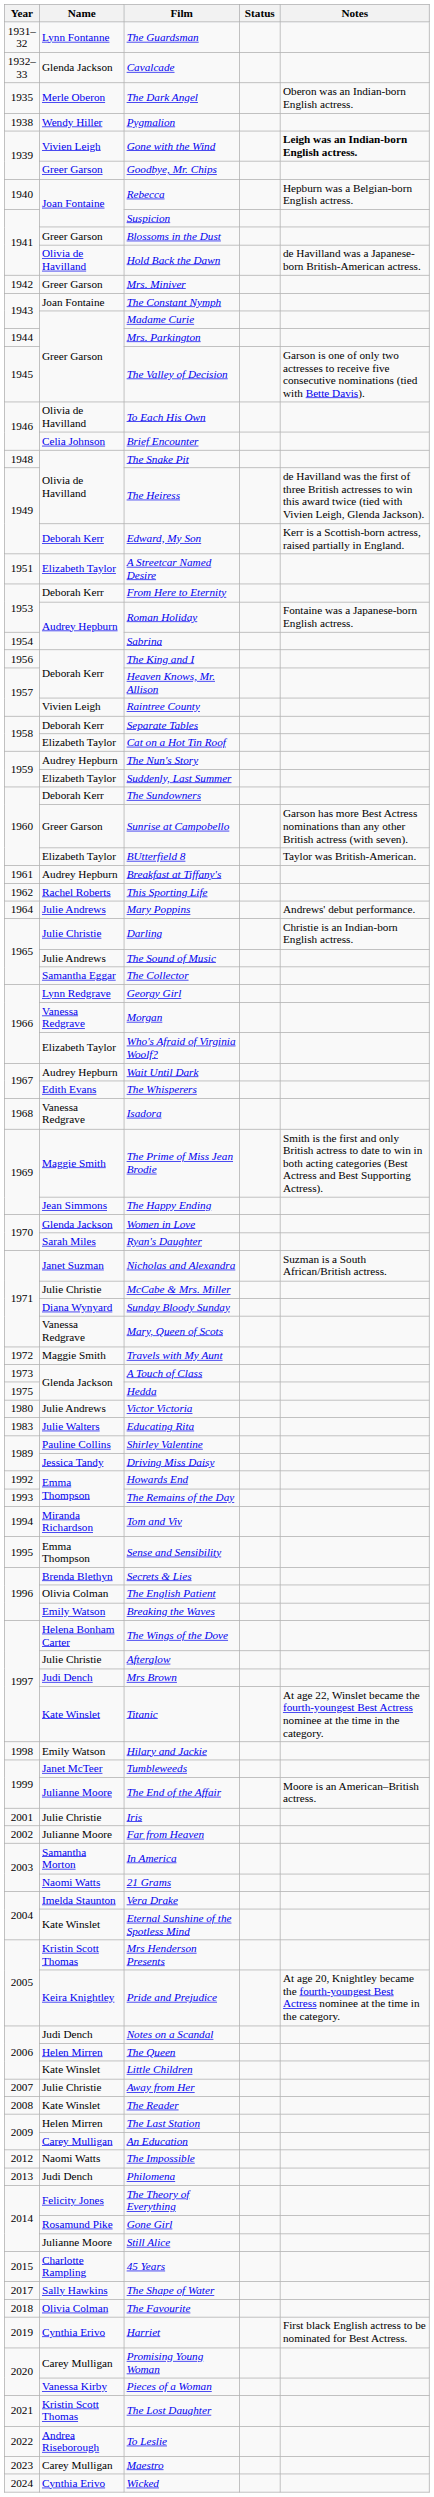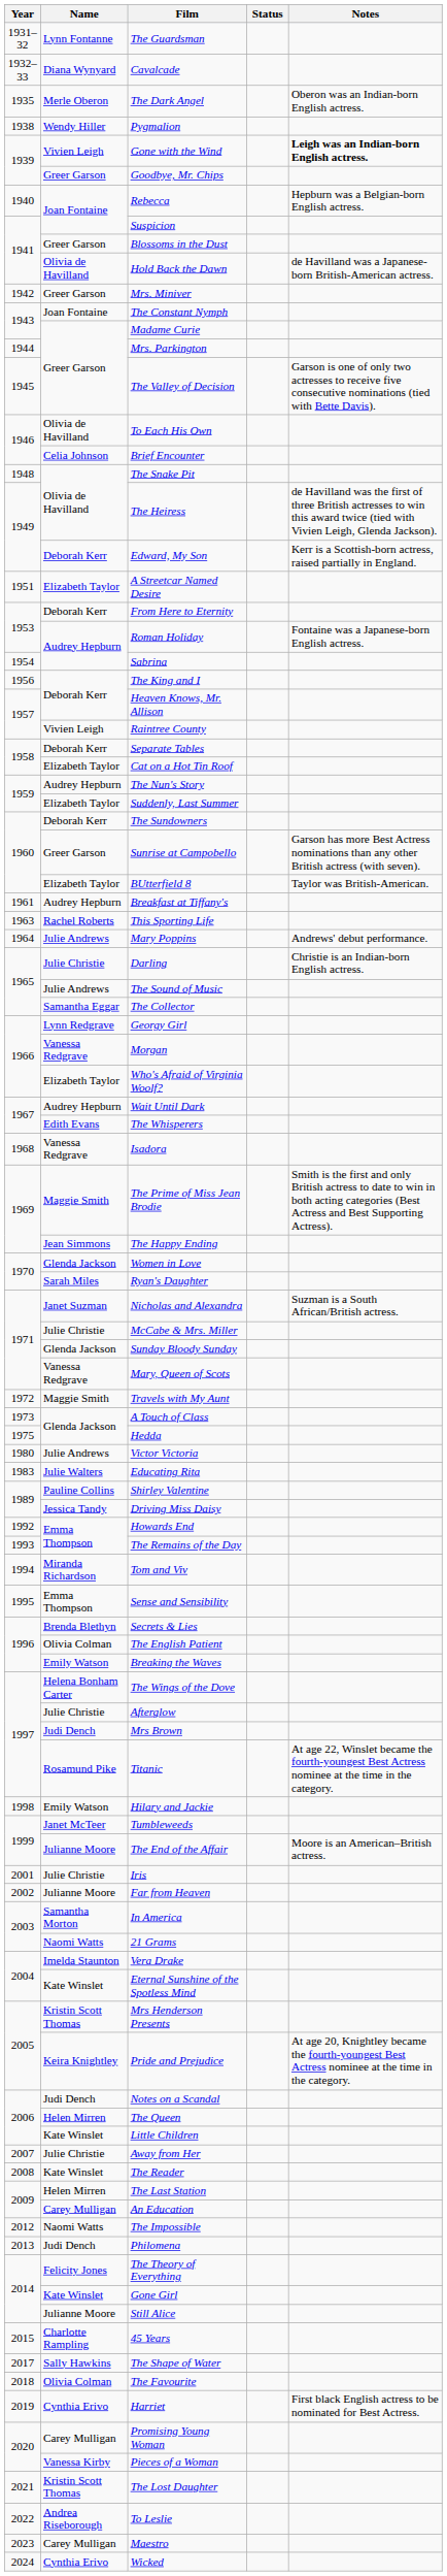Cavalcade | Name: Glenda Jackson -> Diana Wynyard
This Sporting Life | Year: 1962 -> 1963
Sunday Bloody Sunday | Name: Diana Wynyard -> Glenda Jackson
Titanic | Name: Kate Winslet -> Rosamund Pike
Gone Girl | Name: Rosamund Pike -> Kate Winslet
